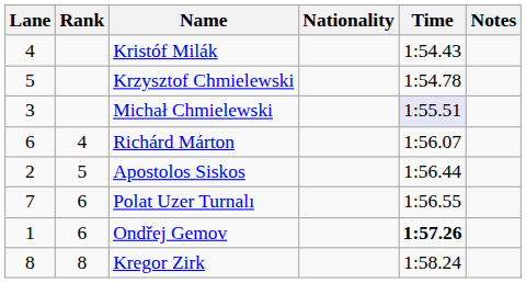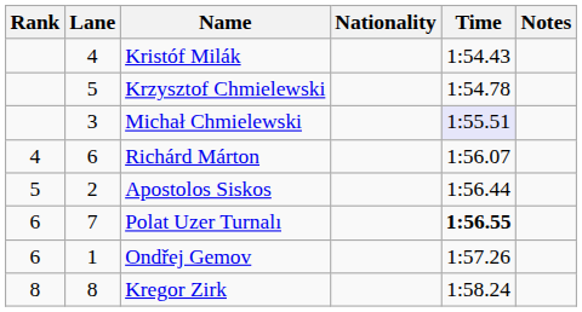columns swapped: Rank <-> Lane
Polat Uzer Turnalı | Time: normal -> bold
Ondřej Gemov | Time: bold -> normal
